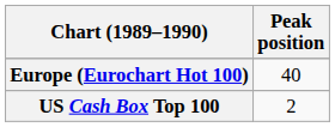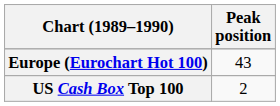Europe (Eurochart Hot 100) | Peak position: 40 -> 43
